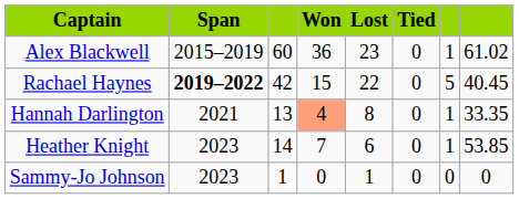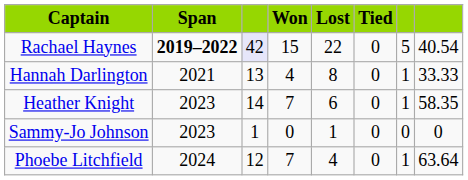- row: Alex Blackwell | 2015–2019 | 60 | 36 | 23 | 0 | 1 | 61.02
Rachael Haynes | column 3: no background -> lavender background
Rachael Haynes | column 8: 40.45 -> 40.54
Hannah Darlington | Won: lightsalmon background -> no background
Hannah Darlington | column 8: 33.35 -> 33.33
Heather Knight | column 8: 53.85 -> 58.35
+ row: Phoebe Litchfield | 2024 | 12 | 7 | 4 | 0 | 1 | 63.64
